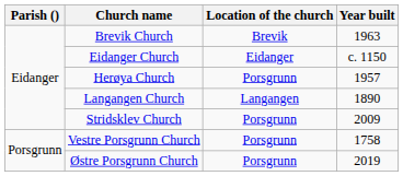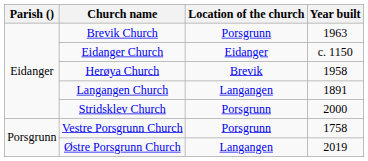Brevik Church | Location of the church: Brevik -> Porsgrunn
Herøya Church | Location of the church: Porsgrunn -> Brevik
Herøya Church | Year built: 1957 -> 1958
Langangen Church | Year built: 1890 -> 1891
Stridsklev Church | Year built: 2009 -> 2000
Østre Porsgrunn Church | Location of the church: Porsgrunn -> Langangen
